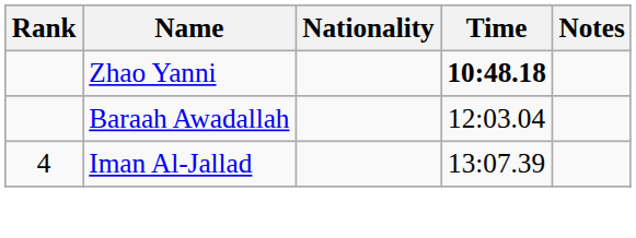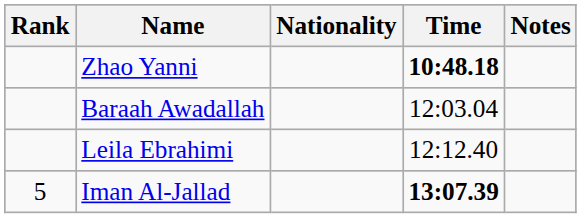+ row: Leila Ebrahimi | 12:12.40
Iman Al-Jallad | Rank: 4 -> 5
Iman Al-Jallad | Time: normal -> bold
